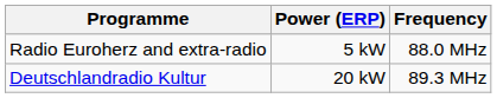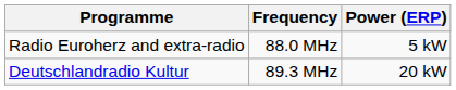columns swapped: Frequency <-> Power (ERP)
